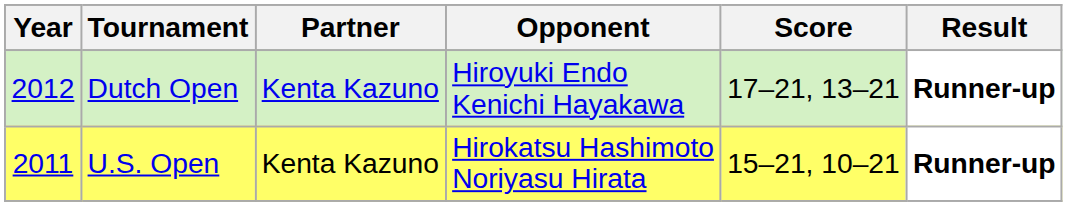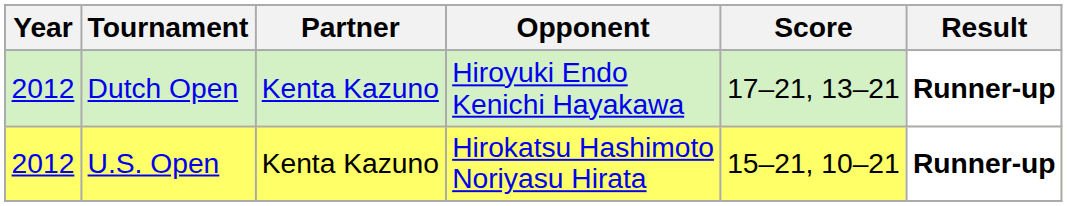U.S. Open | Year: 2011 -> 2012
